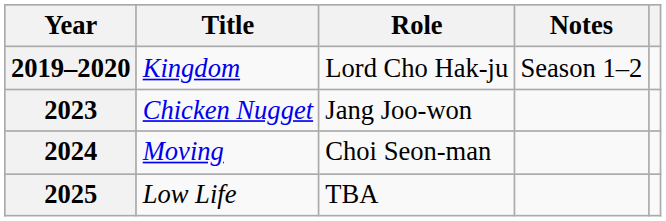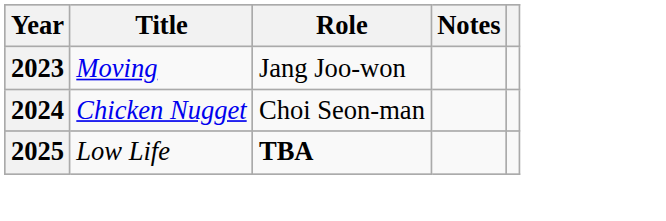- row: 2019–2020 | Kingdom | Lord Cho Hak-ju | Season 1–2
2023 | Title: Chicken Nugget -> Moving
2024 | Title: Moving -> Chicken Nugget
2025 | Role: normal -> bold
